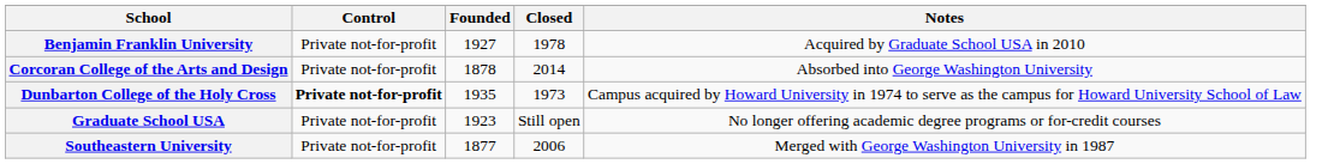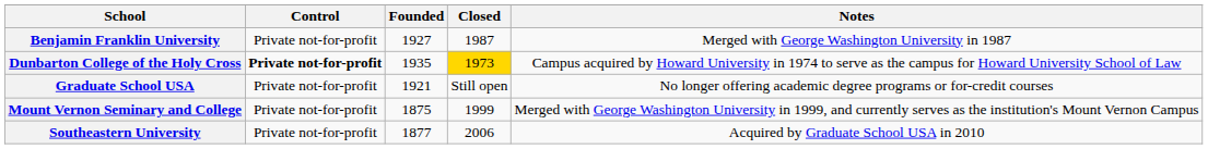Benjamin Franklin University | Closed: 1978 -> 1987
Benjamin Franklin University | Notes: Acquired by Graduate School USA in 2010 -> Merged with George Washington University in 1987
- row: Corcoran College of the Arts and Design | Private not-for-profit | 1878 | 2014 | Absorbed into George Washington University
Dunbarton College of the Holy Cross | Closed: no background -> gold background
Graduate School USA | Founded: 1923 -> 1921
+ row: Mount Vernon Seminary and College | Private not-for-profit | 1875 | 1999 | Merged with George Washington University in 1999, and currently serves as the institution's Mount Vernon Campus
Southeastern University | Notes: Merged with George Washington University in 1987 -> Acquired by Graduate School USA in 2010
